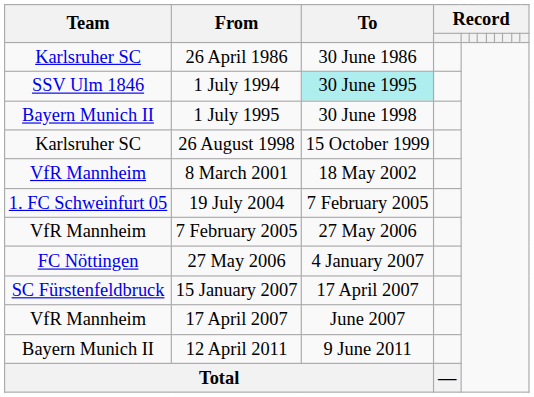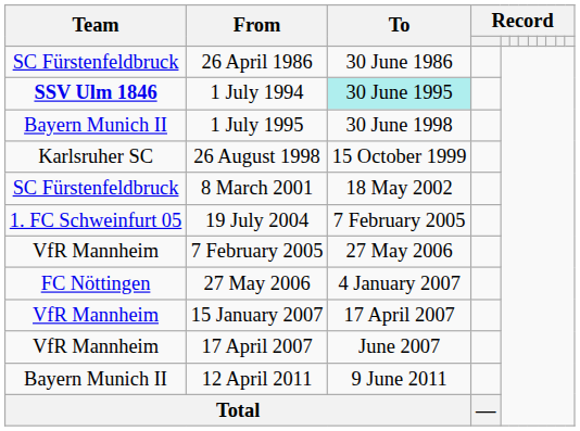26 April 1986 | Team: Karlsruher SC -> SC Fürstenfeldbruck
1 July 1994 | Team: normal -> bold
8 March 2001 | Team: VfR Mannheim -> SC Fürstenfeldbruck
15 January 2007 | Team: SC Fürstenfeldbruck -> VfR Mannheim
